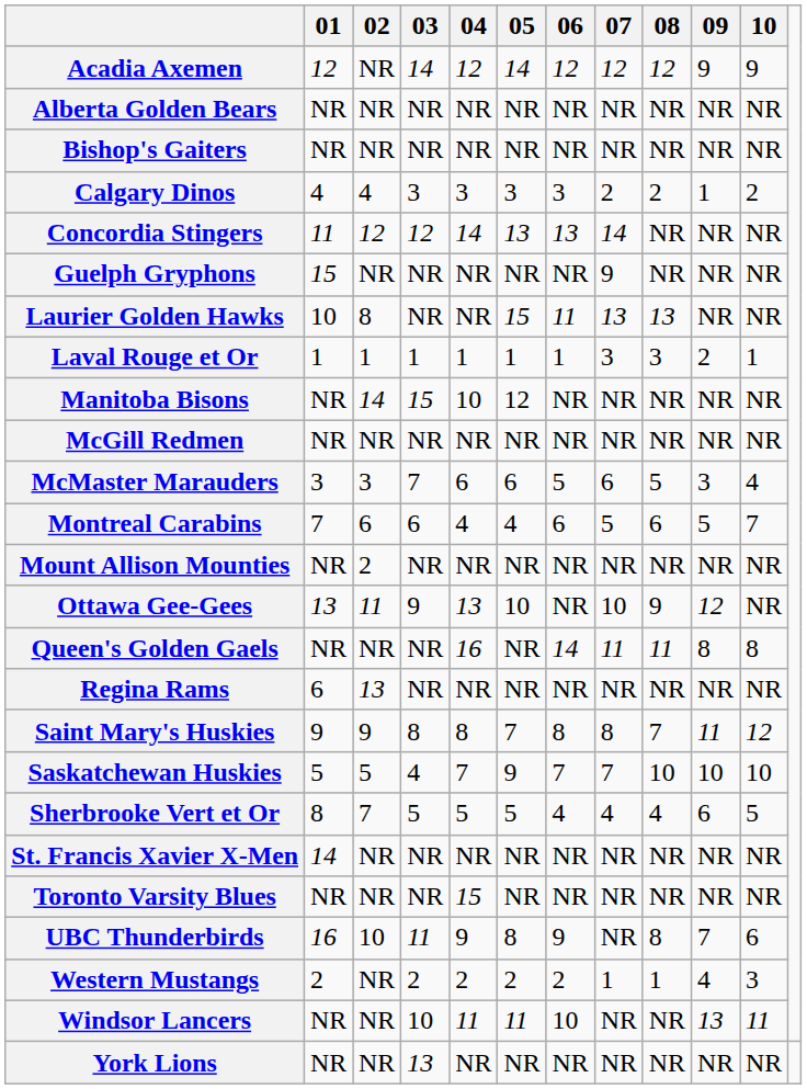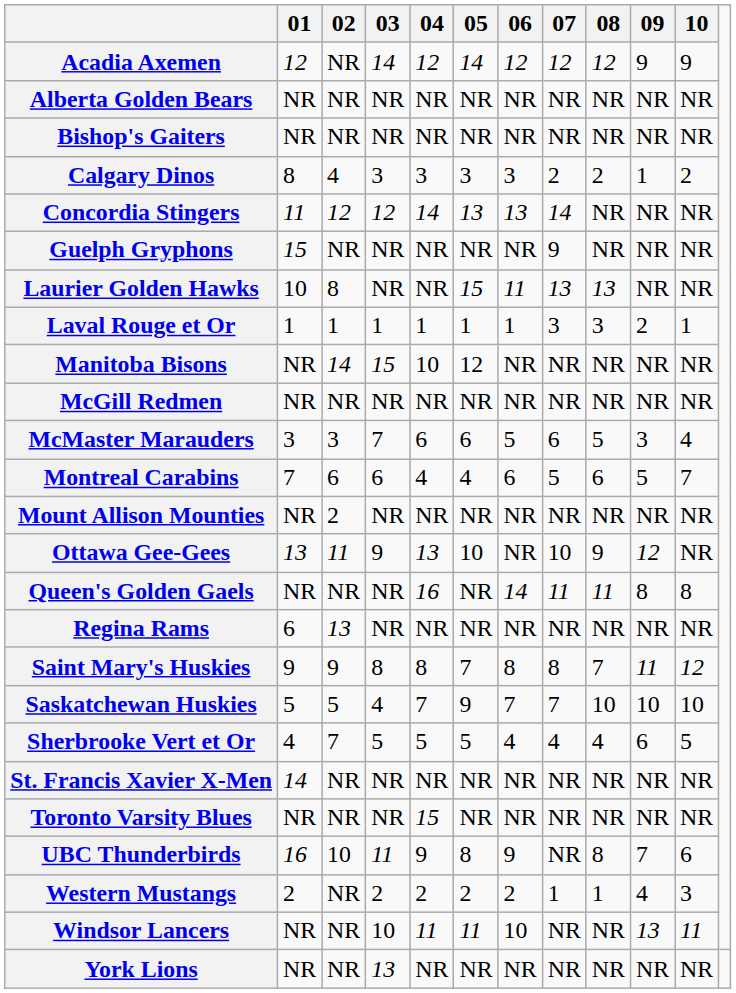Calgary Dinos | 01: 4 -> 8
Sherbrooke Vert et Or | 01: 8 -> 4
